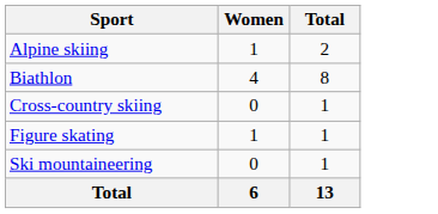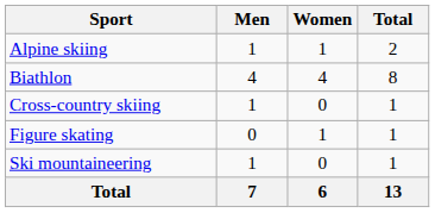+ column: Men | 1 | 4 | 1 | 0 | 1 | 7
